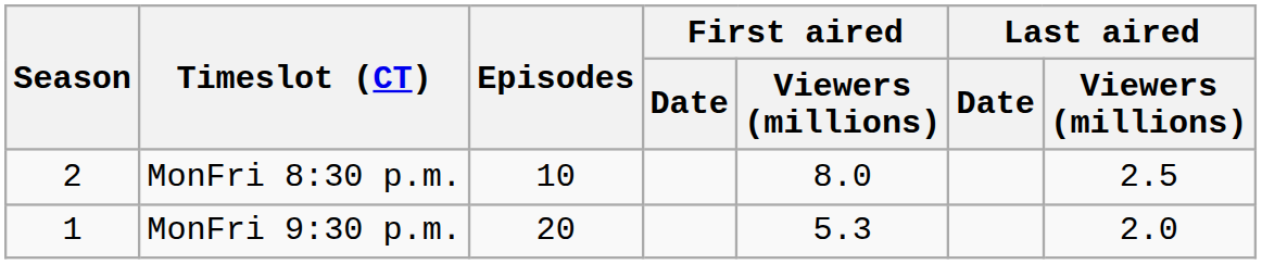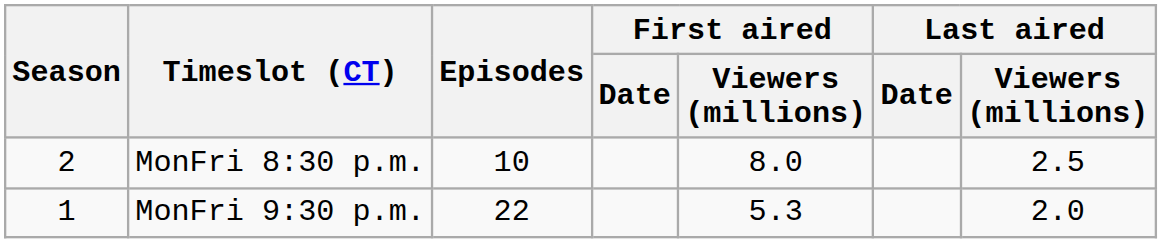MonFri 9:30 p.m. | Episodes: 20 -> 22
